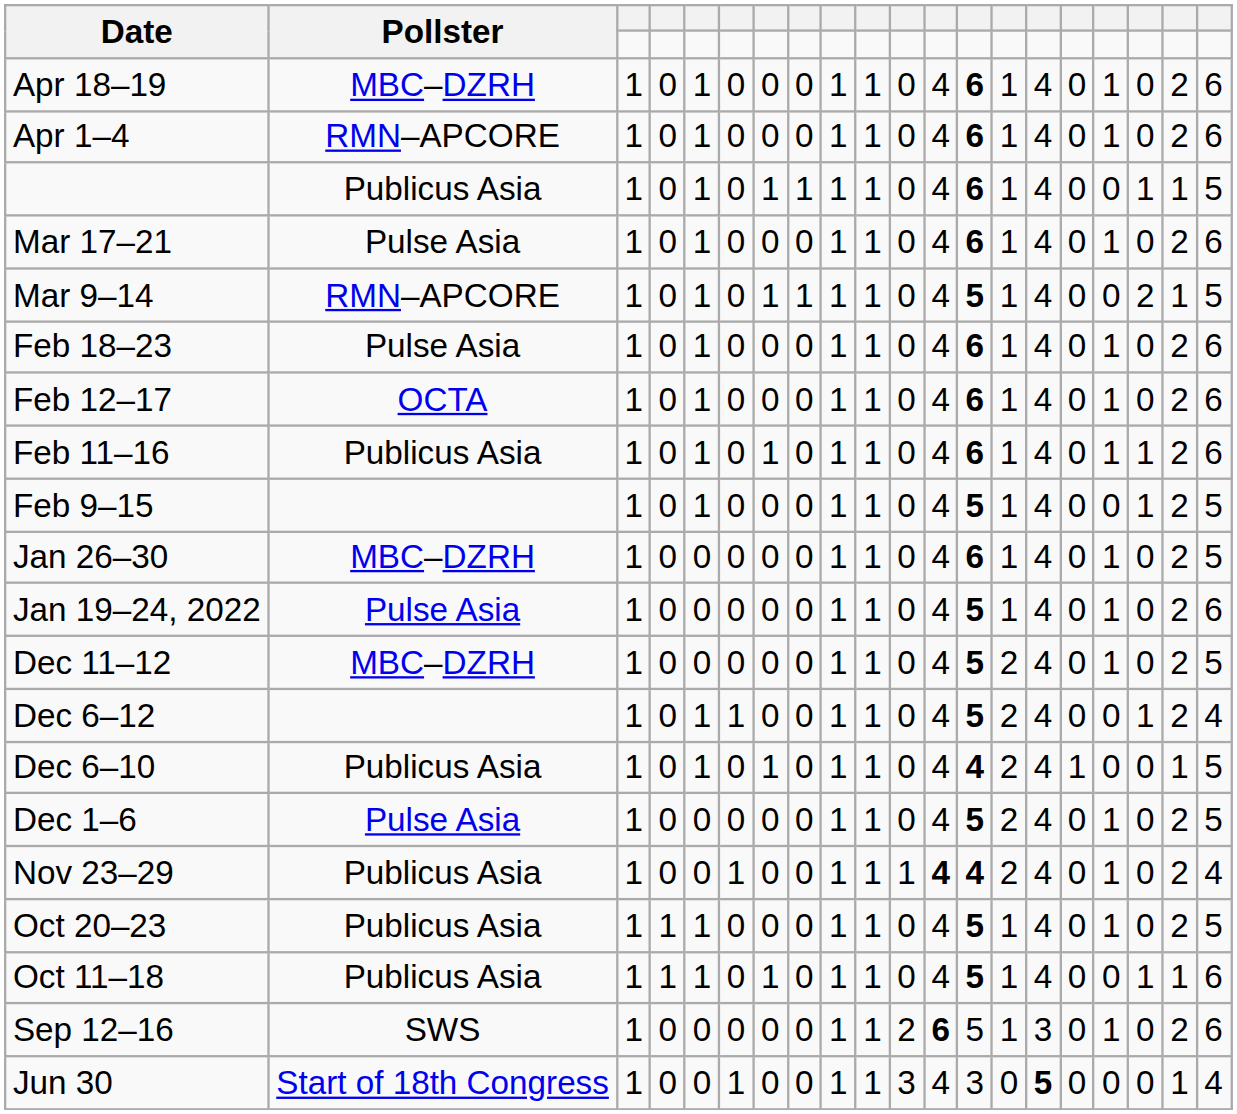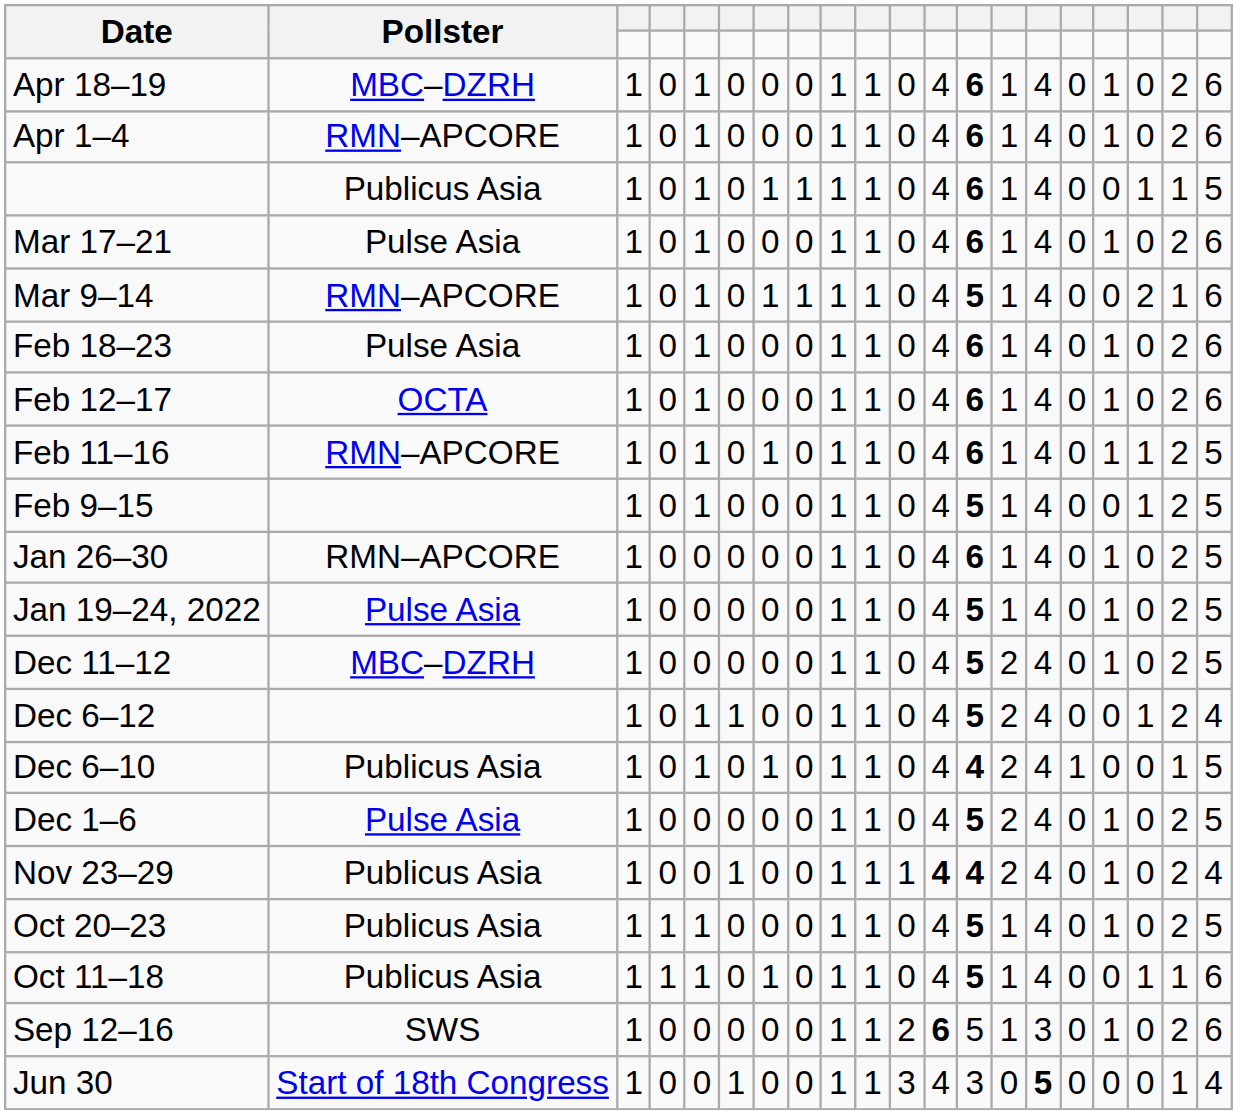Mar 9–14 | column 20: 5 -> 6
Feb 11–16 | Pollster: Publicus Asia -> RMN–APCORE
Feb 11–16 | column 20: 6 -> 5
Jan 26–30 | Pollster: MBC–DZRH -> RMN–APCORE
Jan 19–24, 2022 | column 20: 6 -> 5
